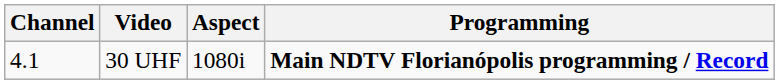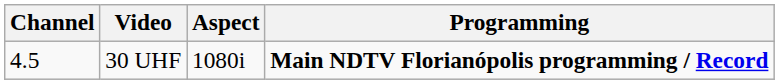30 UHF | Channel: 4.1 -> 4.5
